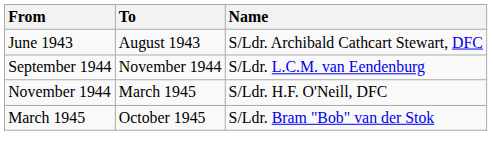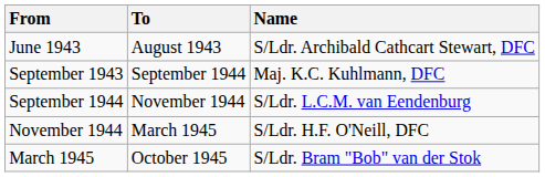+ row: September 1943 | September 1944 | Maj. K.C. Kuhlmann, DFC
